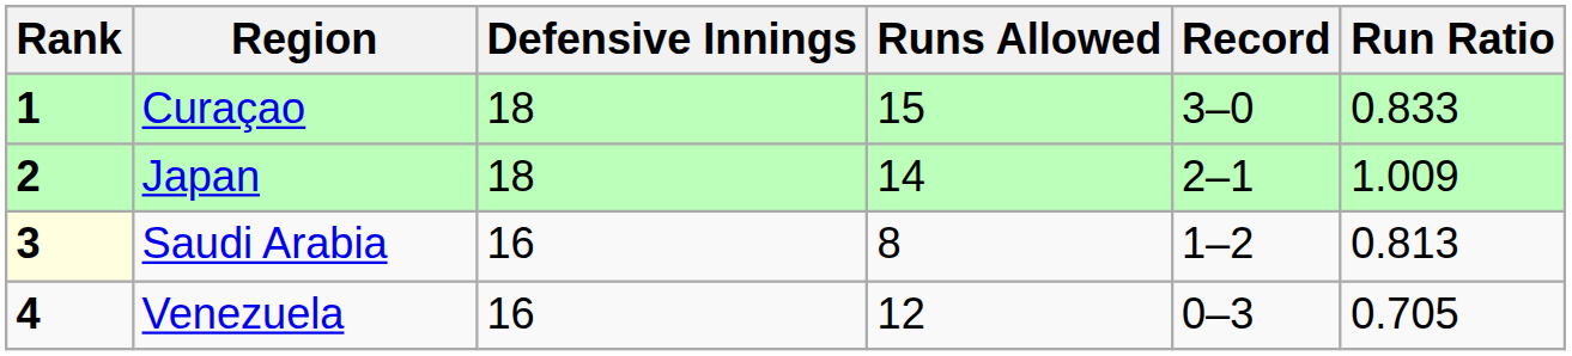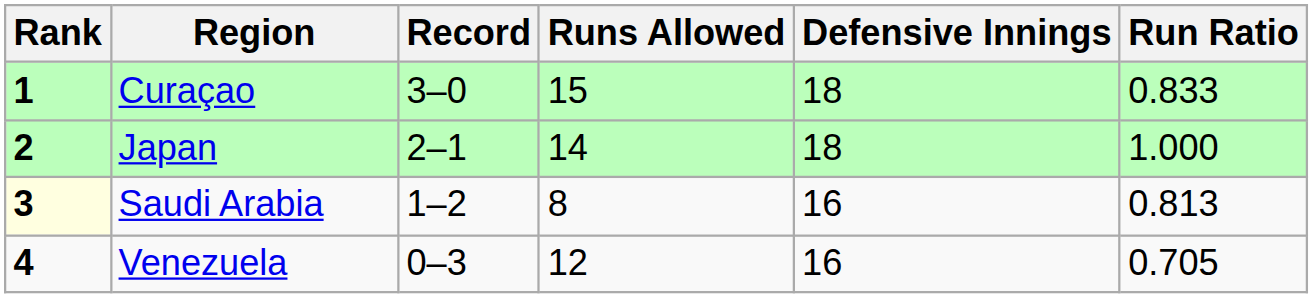columns swapped: Record <-> Defensive Innings
Japan | Run Ratio: 1.009 -> 1.000
